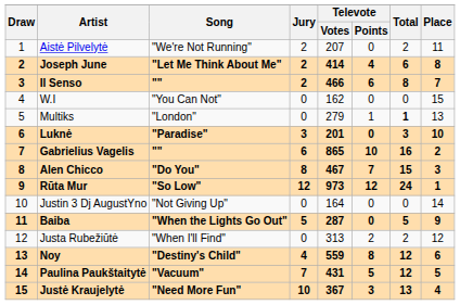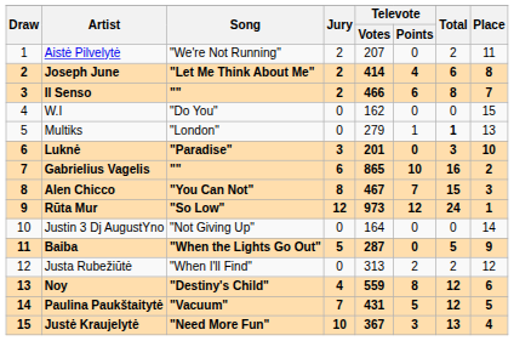W.I | Song: "You Can Not" -> "Do You"
Alen Chicco | Song: "Do You" -> "You Can Not"
